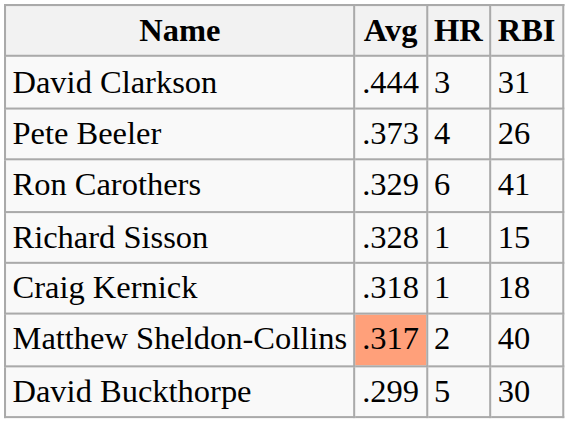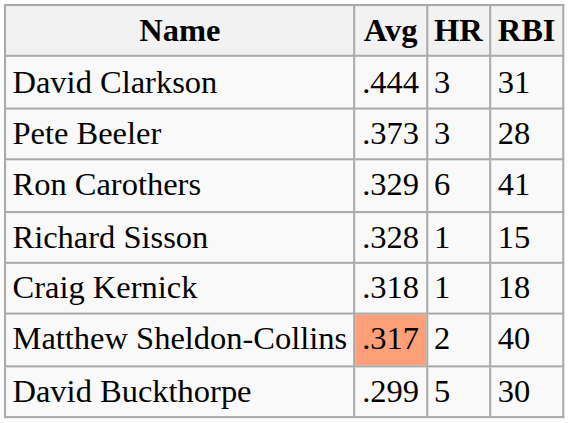Pete Beeler | HR: 4 -> 3
Pete Beeler | RBI: 26 -> 28
